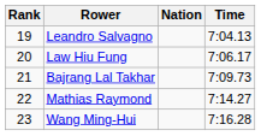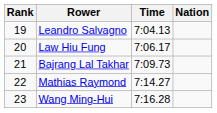columns swapped: Nation <-> Time
